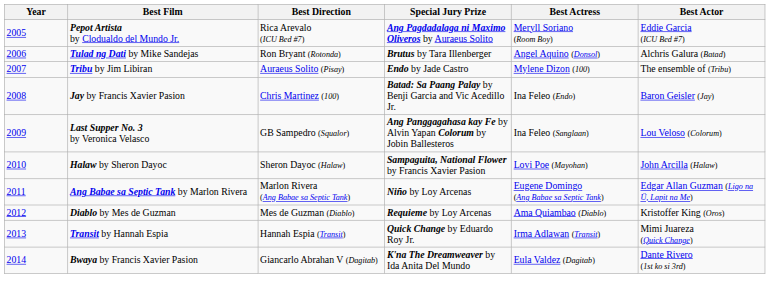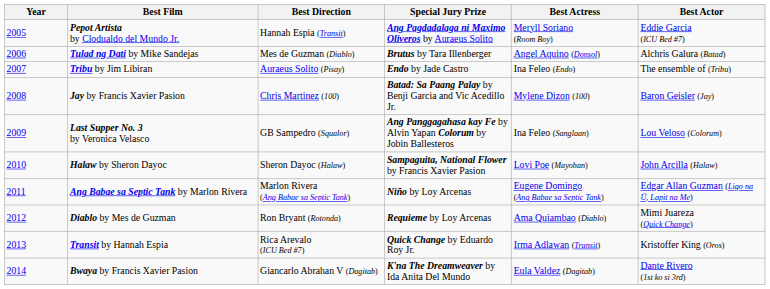Pepot Artista by Clodualdo del Mundo Jr. | Best Direction: Rica Arevalo (ICU Bed #7) -> Hannah Espia (Transit)
Tulad ng Dati by Mike Sandejas | Best Direction: Ron Bryant (Rotonda) -> Mes de Guzman (Diablo)
Tribu by Jim Libiran | Best Actress: Mylene Dizon (100) -> Ina Feleo (Endo)
Jay by Francis Xavier Pasion | Best Actress: Ina Feleo (Endo) -> Mylene Dizon (100)
Diablo by Mes de Guzman | Best Direction: Mes de Guzman (Diablo) -> Ron Bryant (Rotonda)
Diablo by Mes de Guzman | Best Actor: Kristoffer King (Oros) -> Mimi Juareza (Quick Change)
Transit by Hannah Espia | Best Direction: Hannah Espia (Transit) -> Rica Arevalo (ICU Bed #7)
Transit by Hannah Espia | Best Actor: Mimi Juareza (Quick Change) -> Kristoffer King (Oros)
